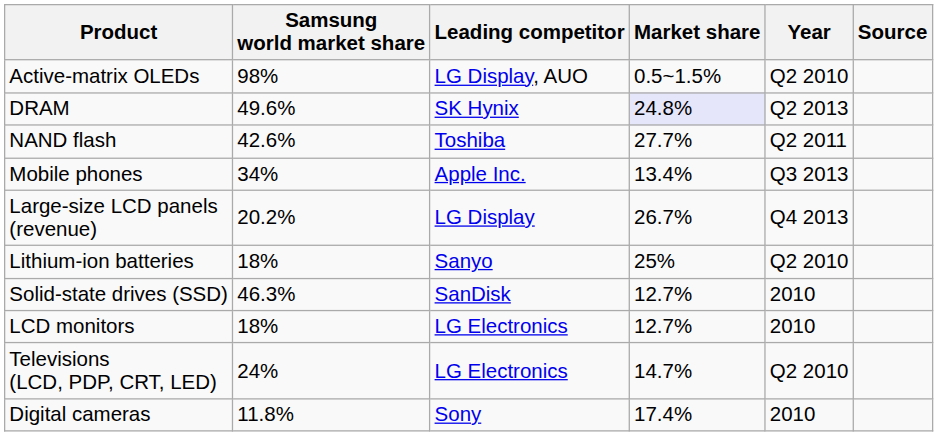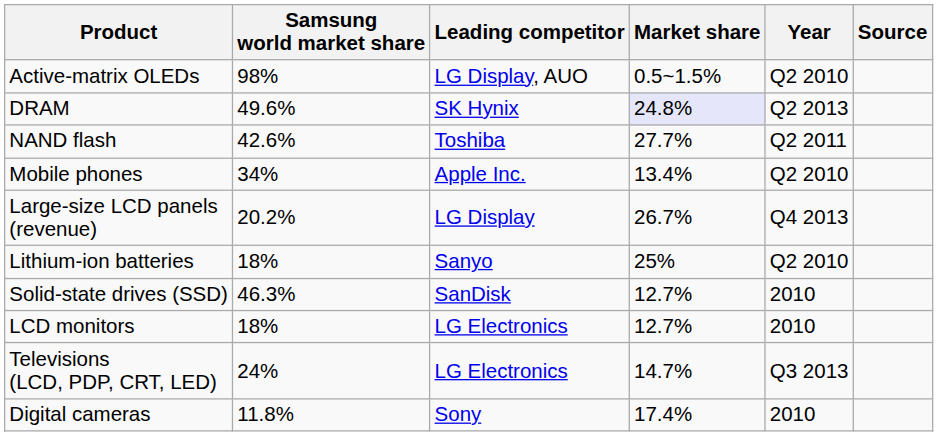Mobile phones | Year: Q3 2013 -> Q2 2010
Televisions (LCD, PDP, CRT, LED) | Year: Q2 2010 -> Q3 2013
